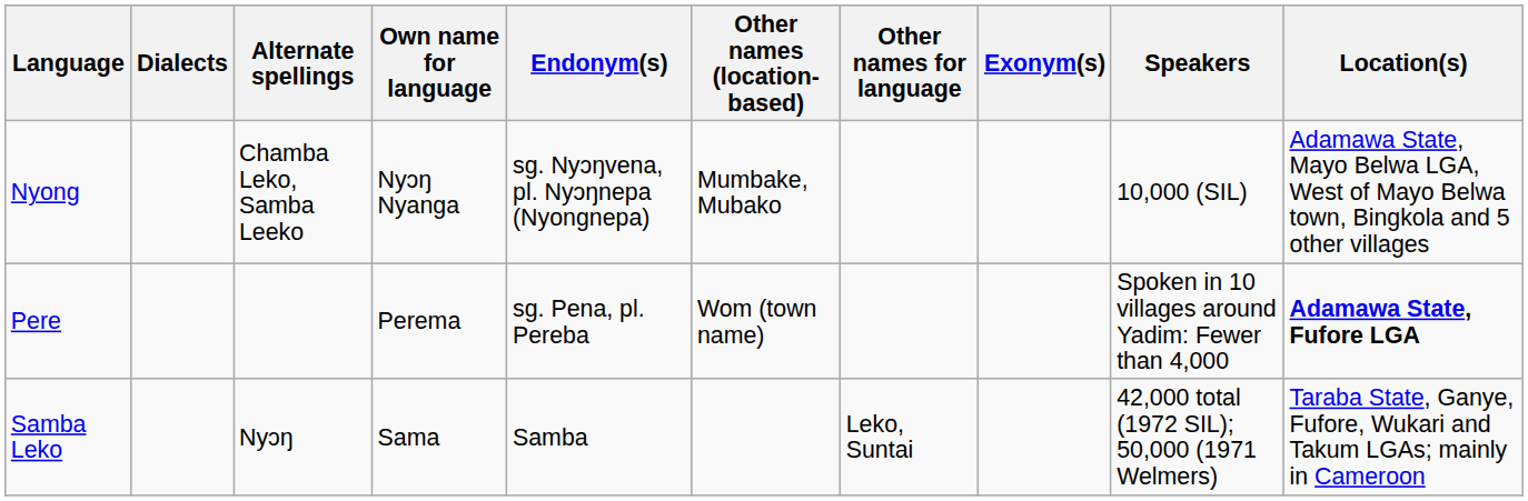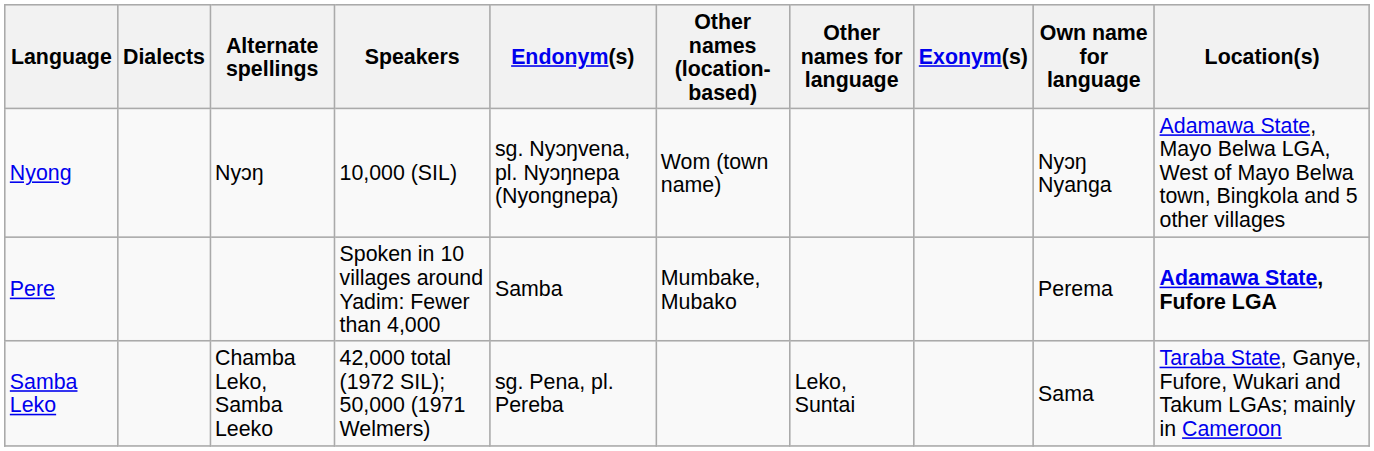columns swapped: Own name for language <-> Speakers
Nyong | Alternate spellings: Chamba Leko, Samba Leeko -> Nyɔŋ
Nyong | Other names (location-based): Mumbake, Mubako -> Wom (town name)
Pere | Endonym(s): sg. Pena, pl. Pereba -> Samba
Pere | Other names (location-based): Wom (town name) -> Mumbake, Mubako
Samba Leko | Alternate spellings: Nyɔŋ -> Chamba Leko, Samba Leeko
Samba Leko | Endonym(s): Samba -> sg. Pena, pl. Pereba
